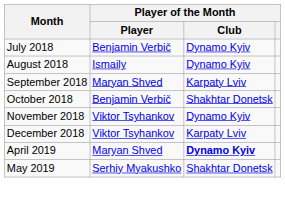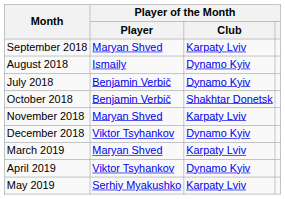rows swapped: July 2018 <-> September 2018
November 2018 | Player of the Month / Player: Viktor Tsyhankov -> Maryan Shved
November 2018 | Player of the Month / Club: Dynamo Kyiv -> Karpaty Lviv
December 2018 | Player of the Month / Club: Karpaty Lviv -> Dynamo Kyiv
+ row: March 2019 | Maryan Shved | Karpaty Lviv
April 2019 | Player of the Month / Player: Maryan Shved -> Viktor Tsyhankov
April 2019 | Player of the Month / Club: bold -> normal
May 2019 | Player of the Month / Club: Shakhtar Donetsk -> Karpaty Lviv
